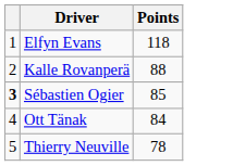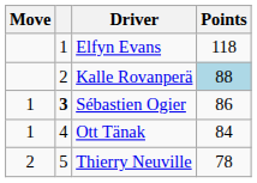+ column: Move | 1 | 1 | 2
Kalle Rovanperä | Points: no background -> lightblue background
Sébastien Ogier | Points: 85 -> 86
